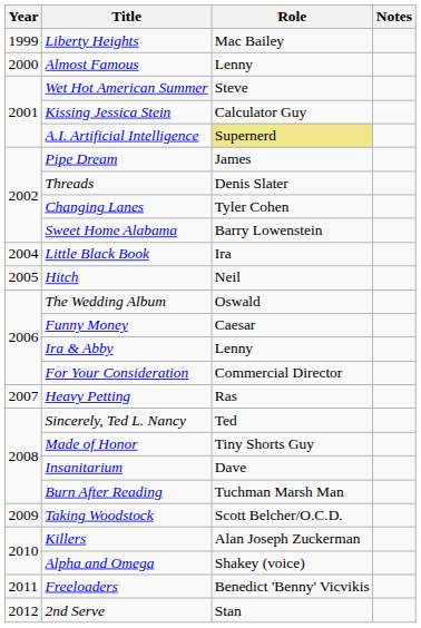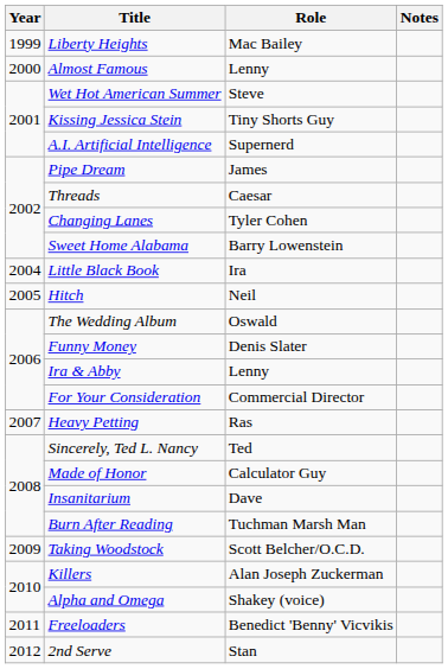Kissing Jessica Stein | Role: Calculator Guy -> Tiny Shorts Guy
A.I. Artificial Intelligence | Role: khaki background -> no background
Threads | Role: Denis Slater -> Caesar
Funny Money | Role: Caesar -> Denis Slater
Made of Honor | Role: Tiny Shorts Guy -> Calculator Guy
